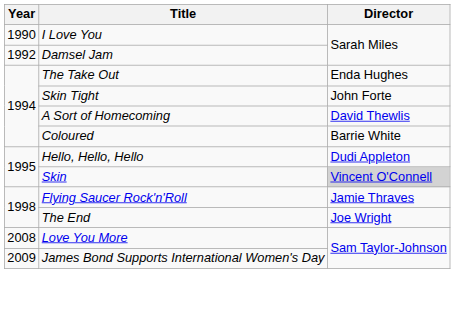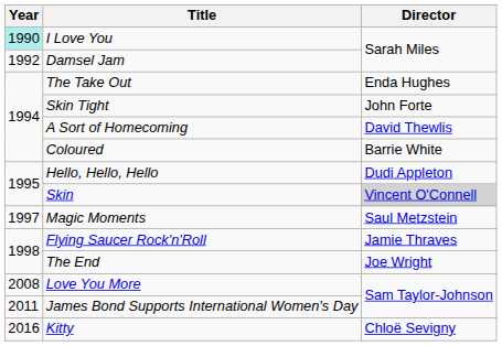I Love You | Year: no background -> paleturquoise background
+ row: 1997 | Magic Moments | Saul Metzstein
James Bond Supports International Women's Day | Year: 2009 -> 2011
+ row: 2016 | Kitty | Chloë Sevigny
